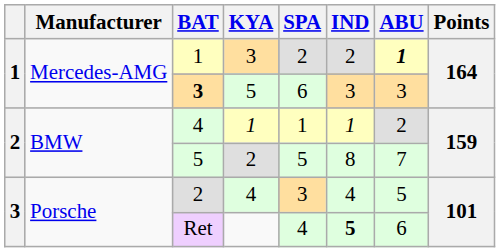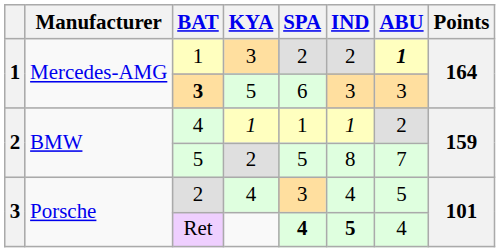Ret | SPA: normal -> bold
Ret | ABU: 6 -> 4
